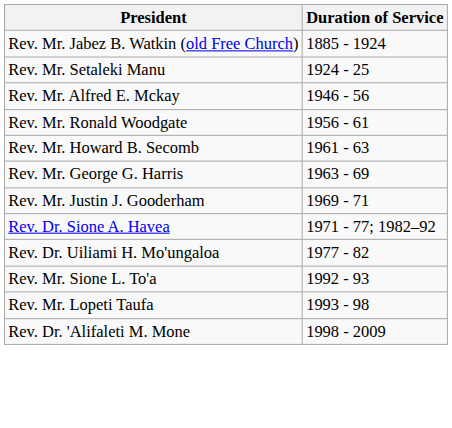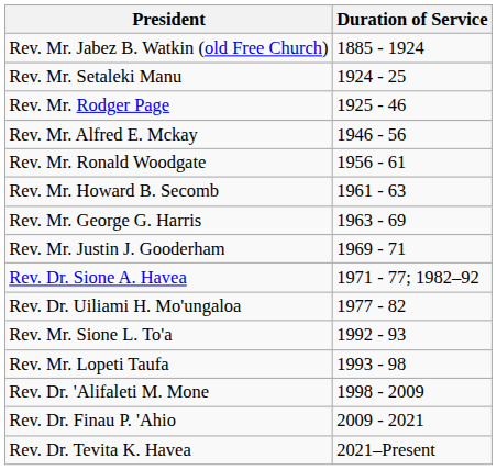+ row: Rev. Mr. Rodger Page | 1925 - 46
+ row: Rev. Dr. Finau P. 'Ahio | 2009 - 2021
+ row: Rev. Dr. Tevita K. Havea | 2021–Present
